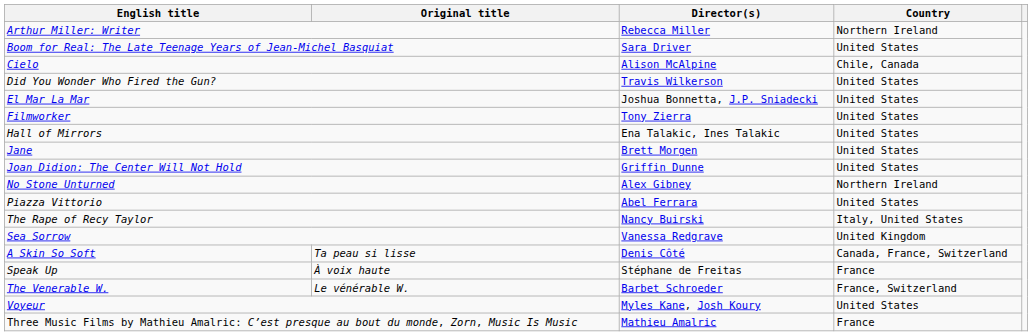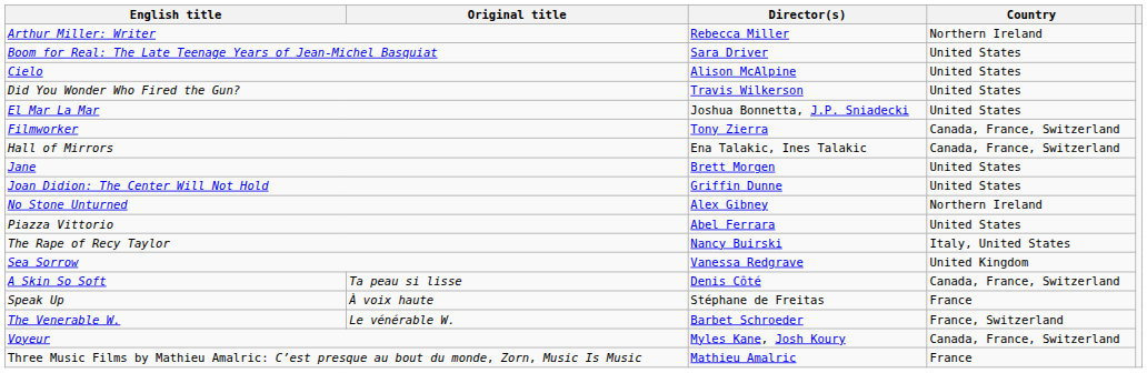Cielo | Country: Chile, Canada -> United States
Filmworker | Country: United States -> Canada, France, Switzerland
Hall of Mirrors | Country: United States -> Canada, France, Switzerland
Voyeur | Country: United States -> Canada, France, Switzerland
